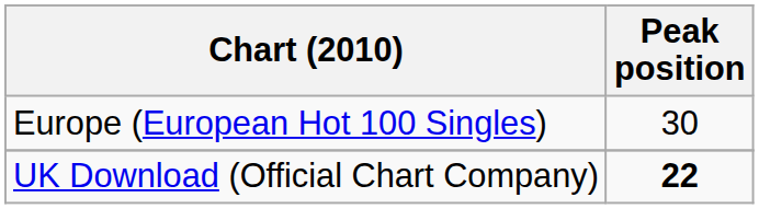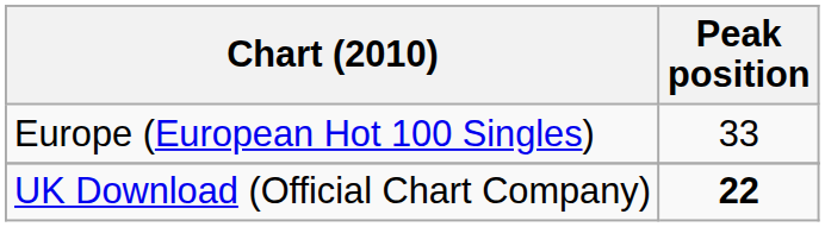Europe (European Hot 100 Singles) | Peak position: 30 -> 33
